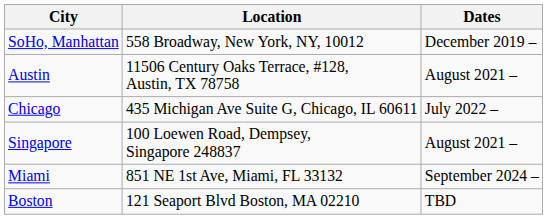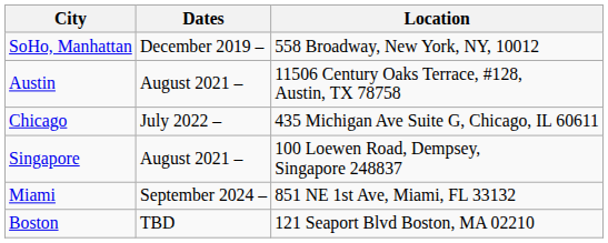columns swapped: Dates <-> Location
